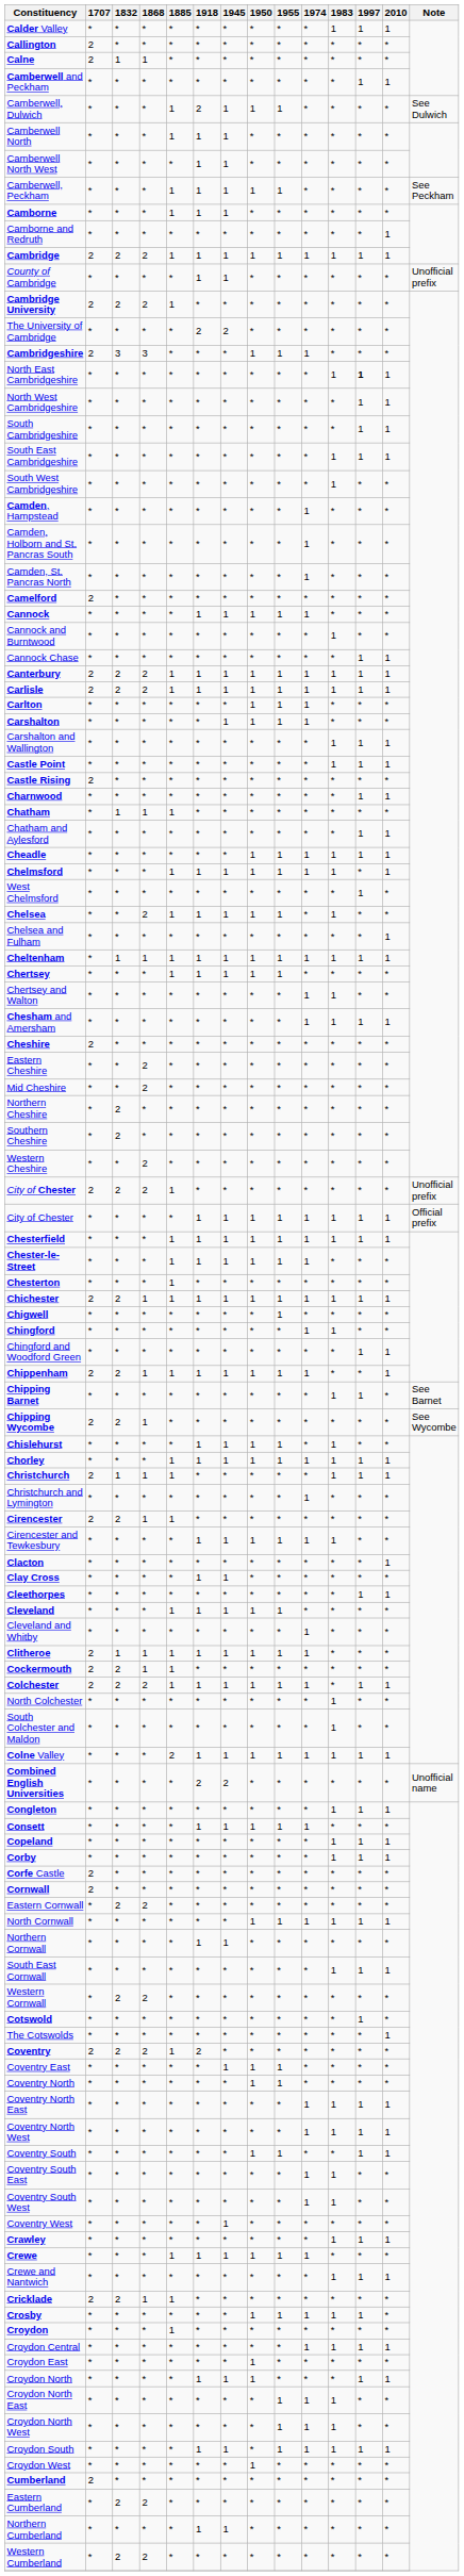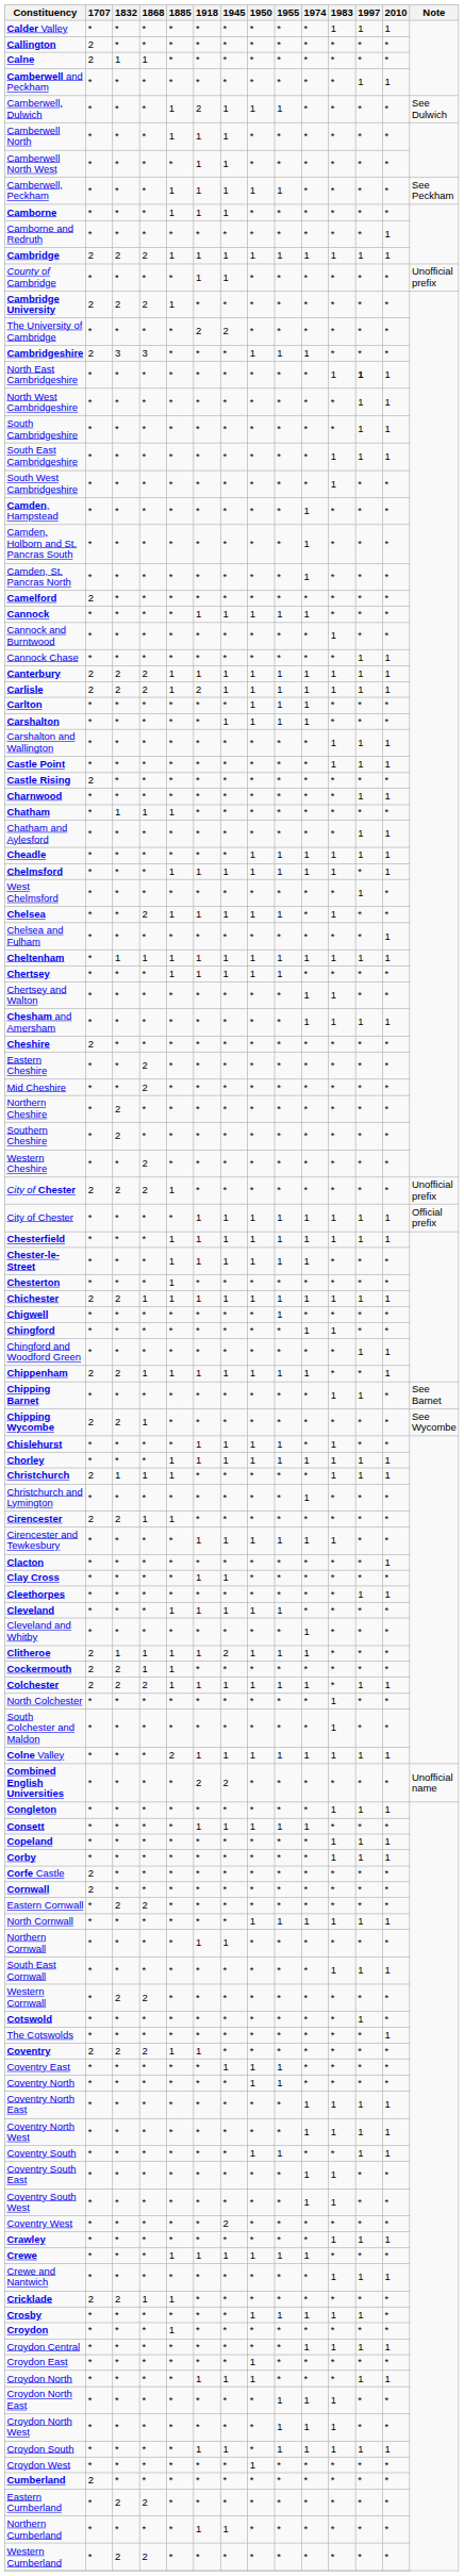Carlisle | 1918: 1 -> 2
Clitheroe | 1945: 1 -> 2
Coventry | 1918: 2 -> 1
Coventry West | 1945: 1 -> 2
